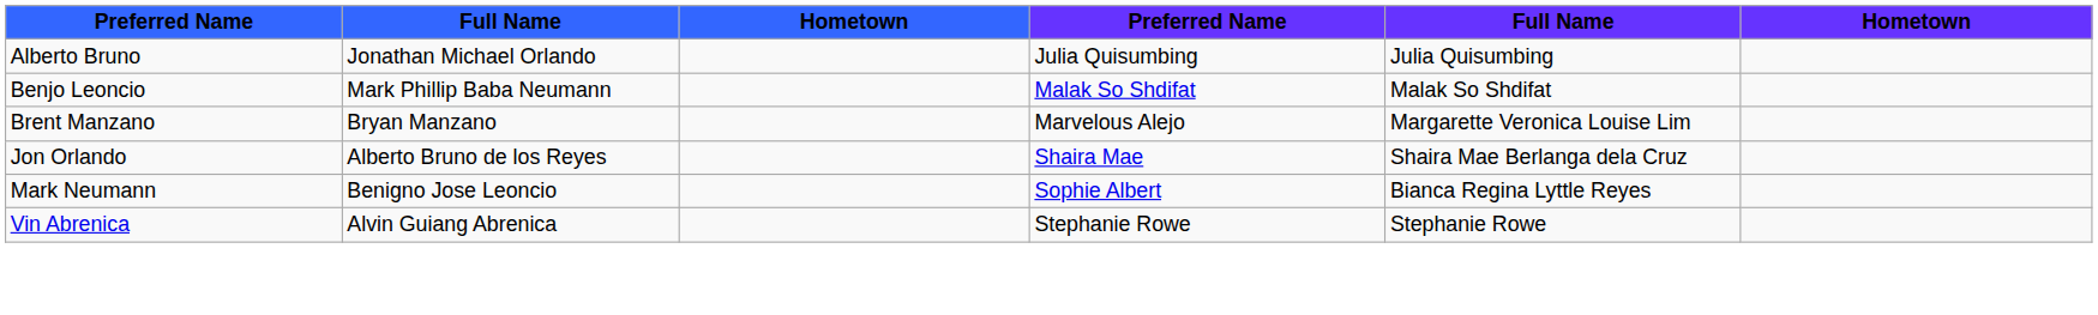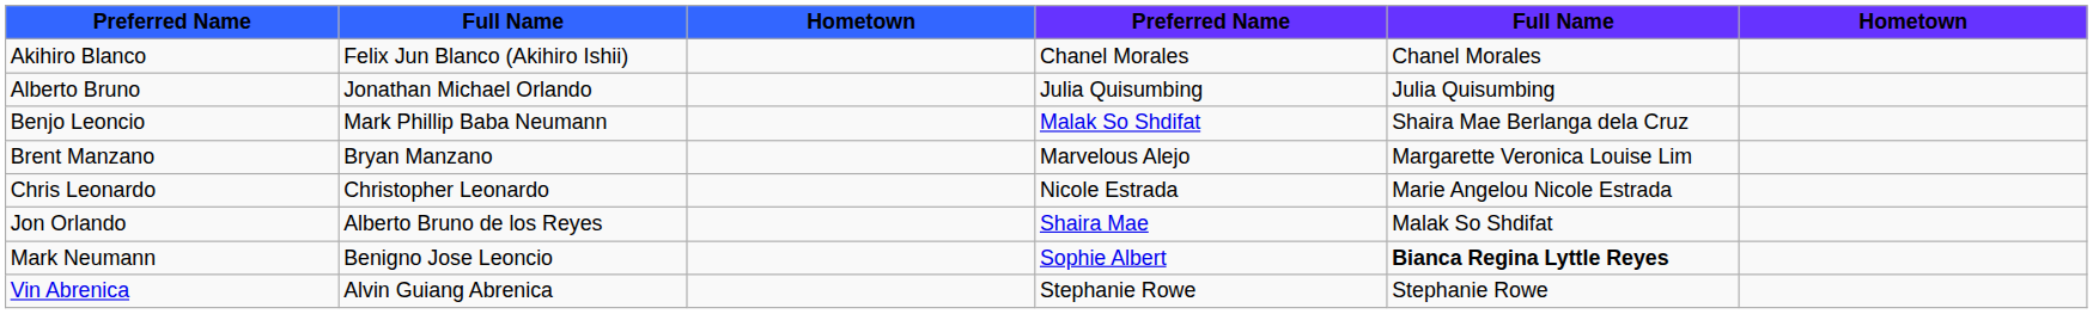+ row: Akihiro Blanco | Felix Jun Blanco (Akihiro Ishii) | Chanel Morales | Chanel Morales
Benjo Leoncio | column 5: Malak So Shdifat -> Shaira Mae Berlanga dela Cruz
+ row: Chris Leonardo | Christopher Leonardo | Nicole Estrada | Marie Angelou Nicole Estrada
Jon Orlando | column 5: Shaira Mae Berlanga dela Cruz -> Malak So Shdifat
Mark Neumann | column 5: normal -> bold
